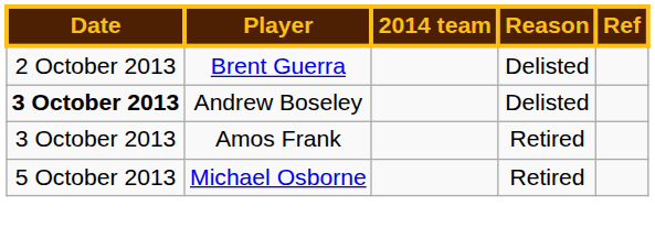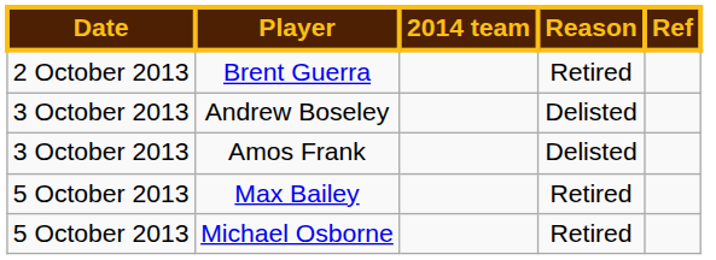Brent Guerra | Reason: Delisted -> Retired
Andrew Boseley | Date: bold -> normal
Amos Frank | Reason: Retired -> Delisted
+ row: 5 October 2013 | Max Bailey | Retired
